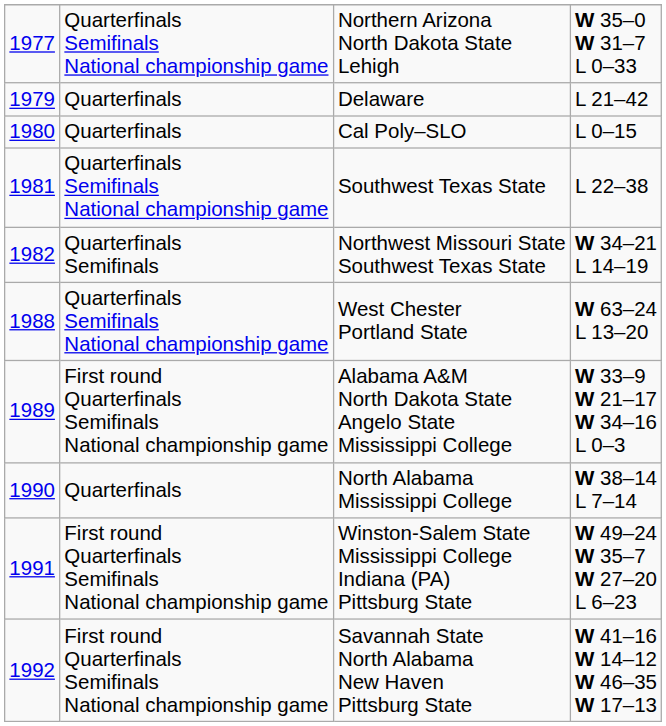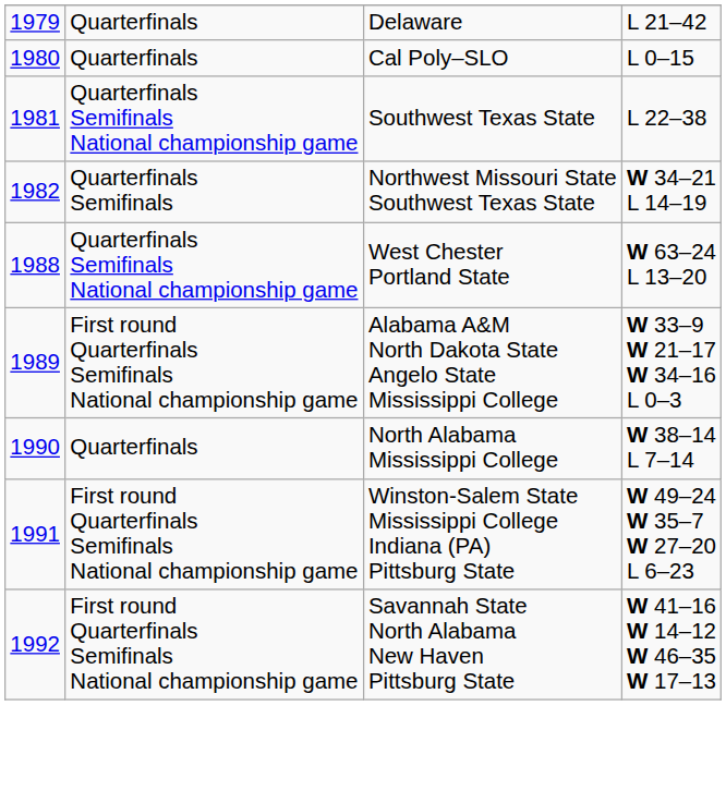- row: 1977 | Quarterfinals Semifinals National championship game | Northern Arizona North Dakota State Lehigh | W 35–0 W 31–7 L 0–33
